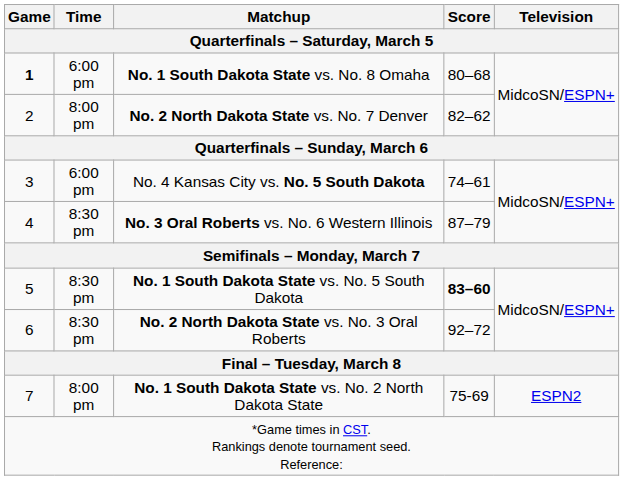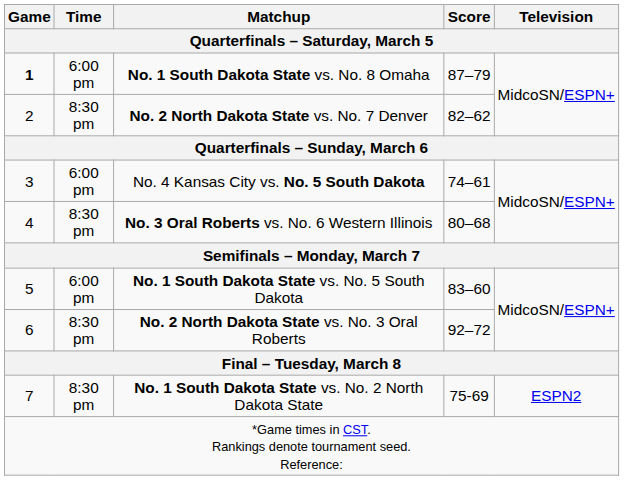No. 1 South Dakota State vs. No. 8 Omaha | Score: 80–68 -> 87–79
No. 2 North Dakota State vs. No. 7 Denver | Time: 8:00 pm -> 8:30 pm
No. 3 Oral Roberts vs. No. 6 Western Illinois | Score: 87–79 -> 80–68
No. 1 South Dakota State vs. No. 5 South Dakota | Time: 8:30 pm -> 6:00 pm
No. 1 South Dakota State vs. No. 5 South Dakota | Score: bold -> normal
No. 1 South Dakota State vs. No. 2 North Dakota State | Time: 8:00 pm -> 8:30 pm
